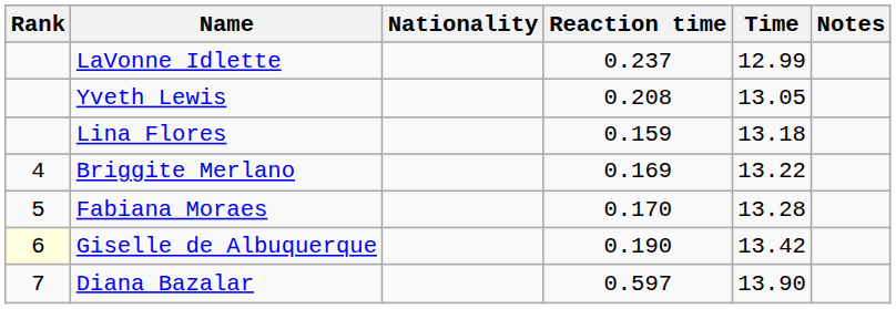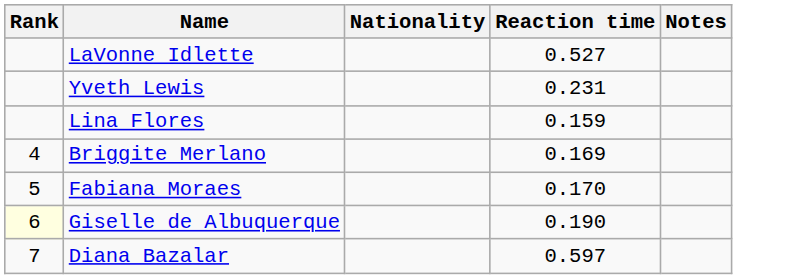- column: Time | 12.99 | 13.05 | 13.18 | 13.22 | 13.28 | 13.42 | 13.90
LaVonne Idlette | Reaction time: 0.237 -> 0.527
Yveth Lewis | Reaction time: 0.208 -> 0.231
